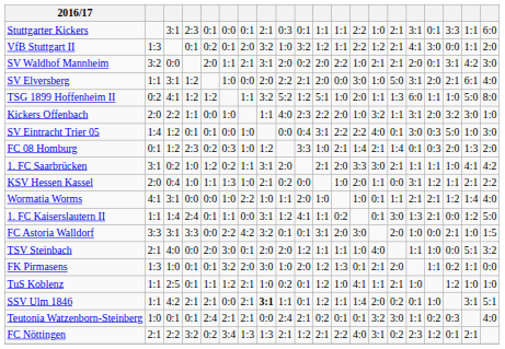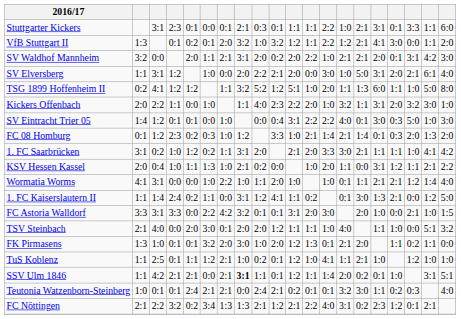1. FC Kaiserslautern II | column 5: 0:1 -> 0:2
